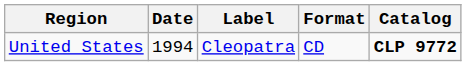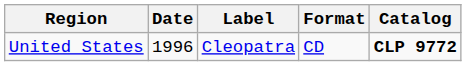United States | Date: 1994 -> 1996
